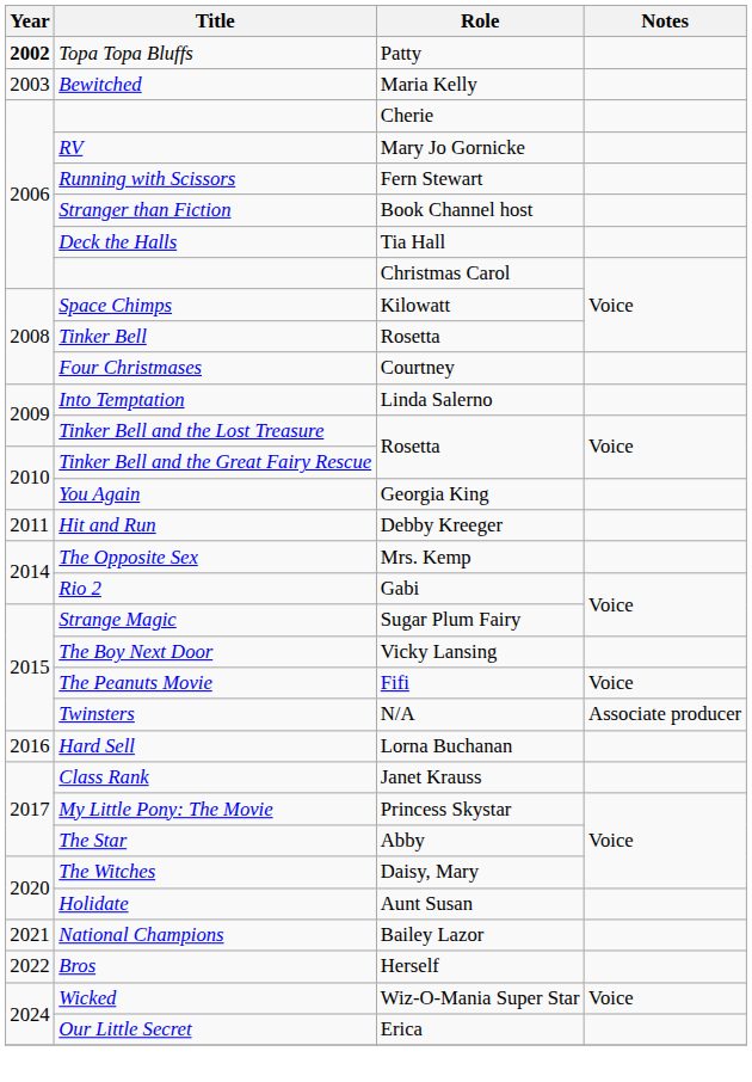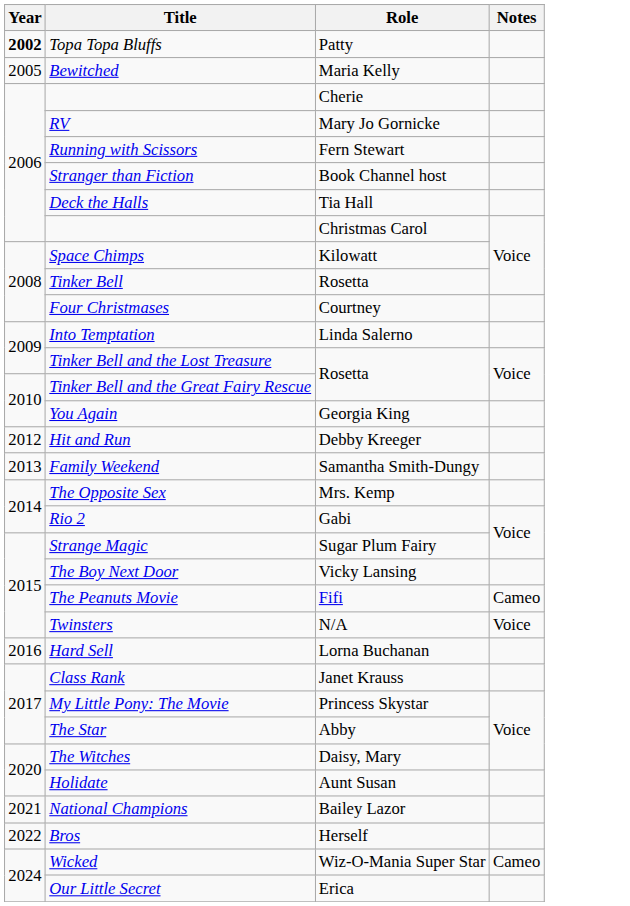Bewitched | Year: 2003 -> 2005
Hit and Run | Year: 2011 -> 2012
+ row: 2013 | Family Weekend | Samantha Smith-Dungy
The Peanuts Movie | Notes: Voice -> Cameo
Twinsters | Notes: Associate producer -> Voice
Wicked | Notes: Voice -> Cameo
